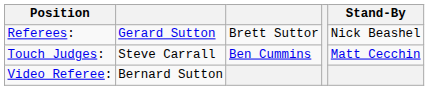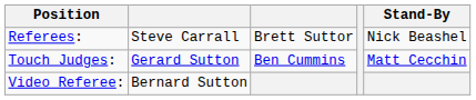Referees: | column 2: Gerard Sutton -> Steve Carrall
Touch Judges: | column 2: Steve Carrall -> Gerard Sutton
